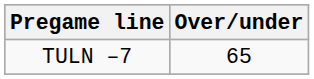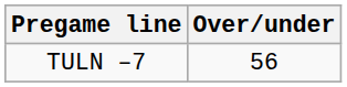TULN –7 | Over/under: 65 -> 56
